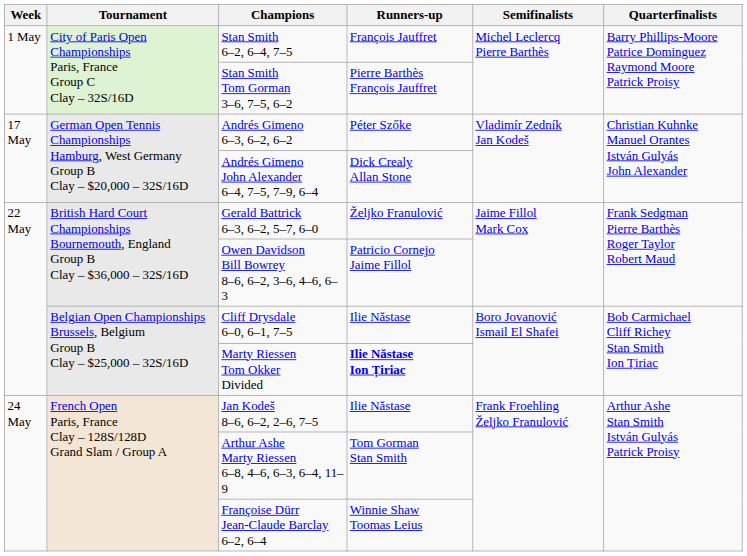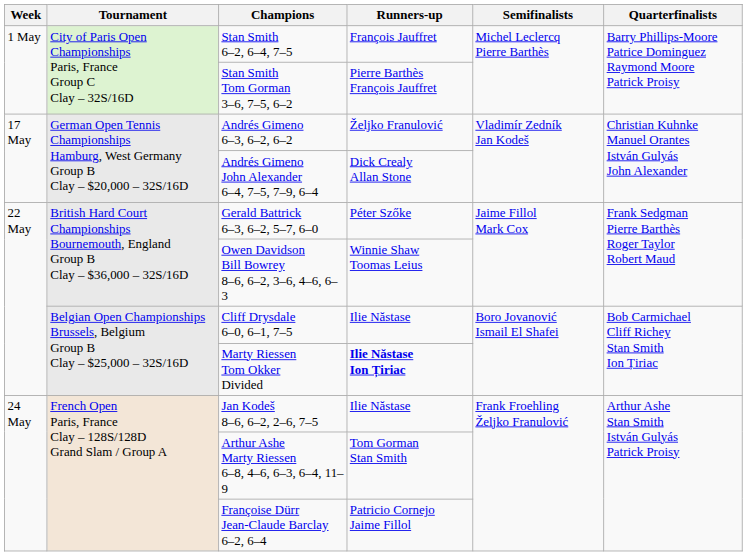Andrés Gimeno 6–3, 6–2, 6–2 | Runners-up: Péter Szőke -> Željko Franulović
Gerald Battrick 6–3, 6–2, 5–7, 6–0 | Runners-up: Željko Franulović -> Péter Szőke
Owen Davidson Bill Bowrey 8–6, 6–2, 3–6, 4–6, 6–3 | Runners-up: Patricio Cornejo Jaime Fillol -> Winnie Shaw Toomas Leius
Françoise Dürr Jean-Claude Barclay 6–2, 6–4 | Runners-up: Winnie Shaw Toomas Leius -> Patricio Cornejo Jaime Fillol
